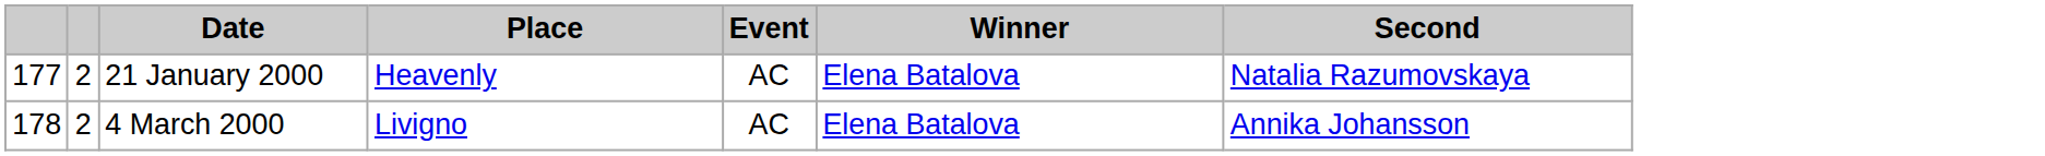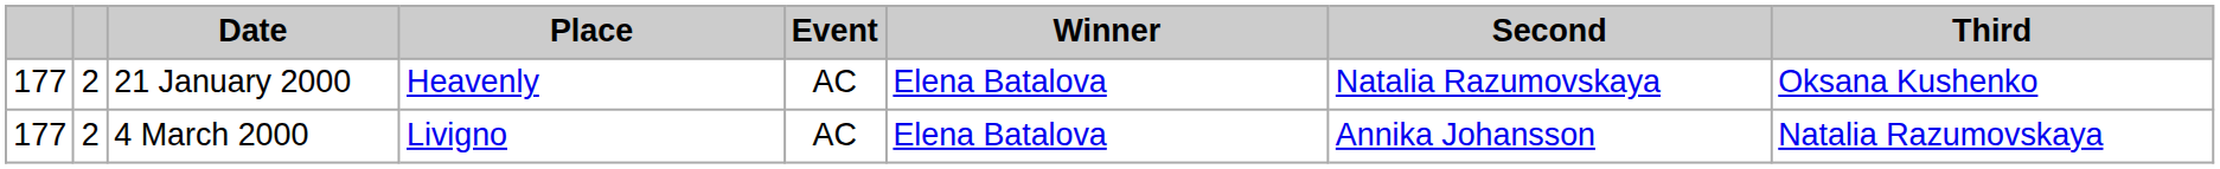+ column: Third | Oksana Kushenko | Natalia Razumovskaya
4 March 2000 | column 1: 178 -> 177
